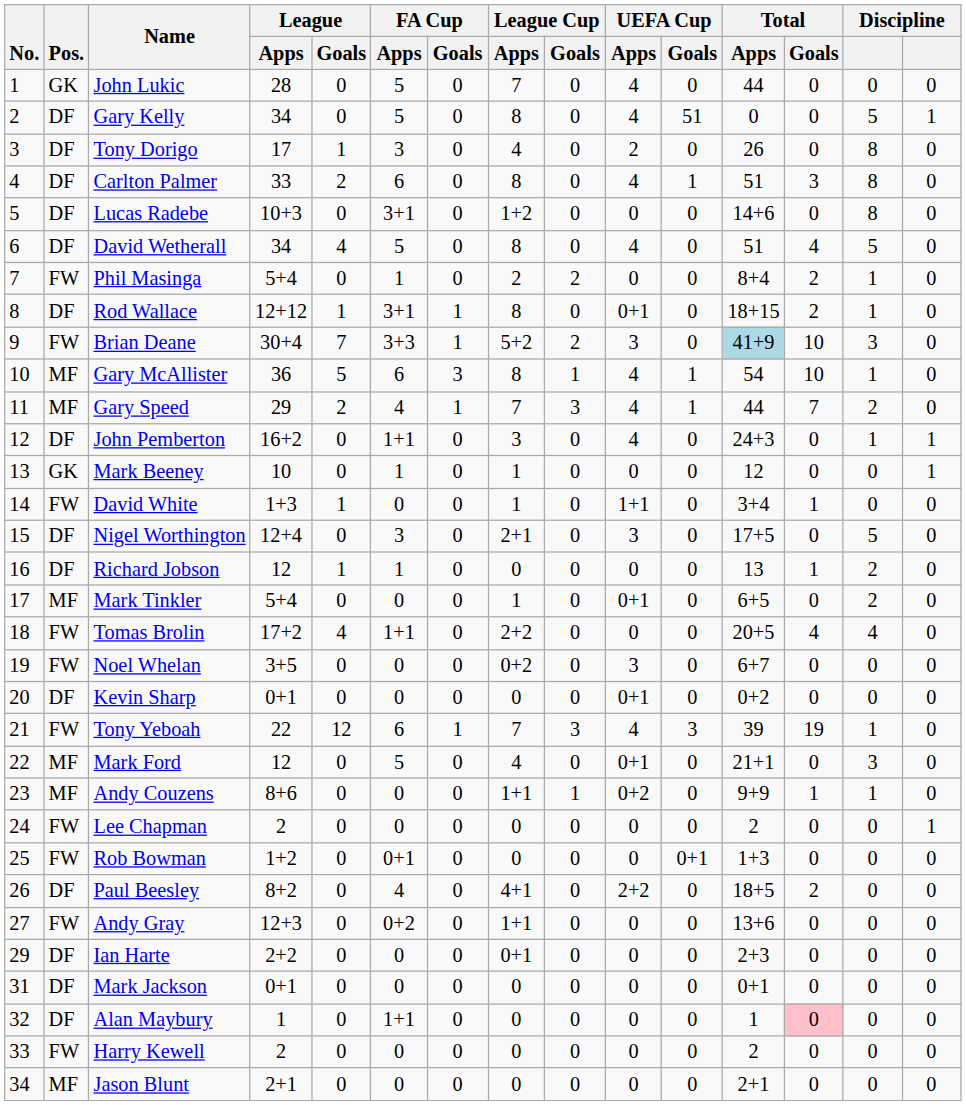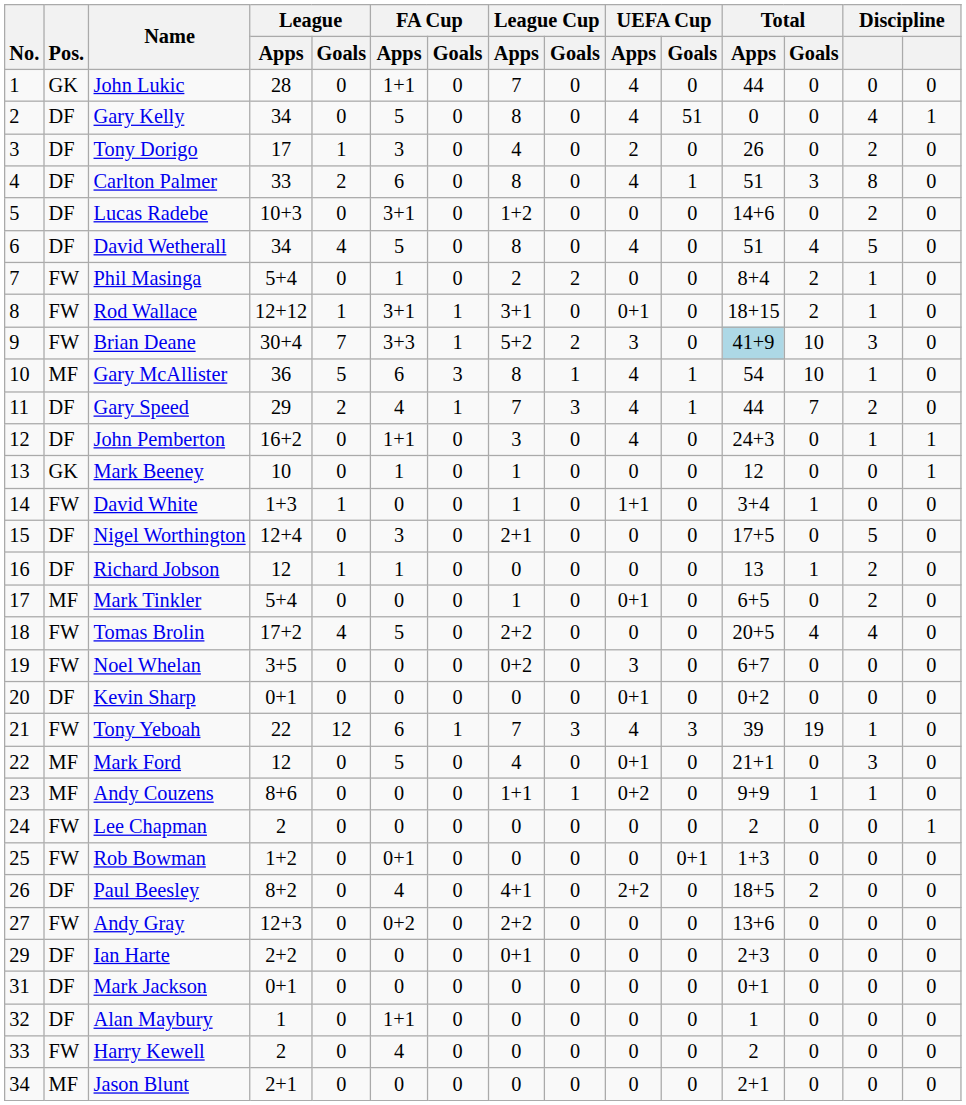John Lukic | FA Cup / Apps: 5 -> 1+1
Gary Kelly | column 14: 5 -> 4
Tony Dorigo | column 14: 8 -> 2
Lucas Radebe | column 14: 8 -> 2
Rod Wallace | Pos.: DF -> FW
Rod Wallace | League Cup / Apps: 8 -> 3+1
Gary Speed | Pos.: MF -> DF
Nigel Worthington | UEFA Cup / Apps: 3 -> 0
Tomas Brolin | FA Cup / Apps: 1+1 -> 5
Andy Gray | League Cup / Apps: 1+1 -> 2+2
Alan Maybury | Total / Goals: pink background -> no background
Harry Kewell | FA Cup / Apps: 0 -> 4
